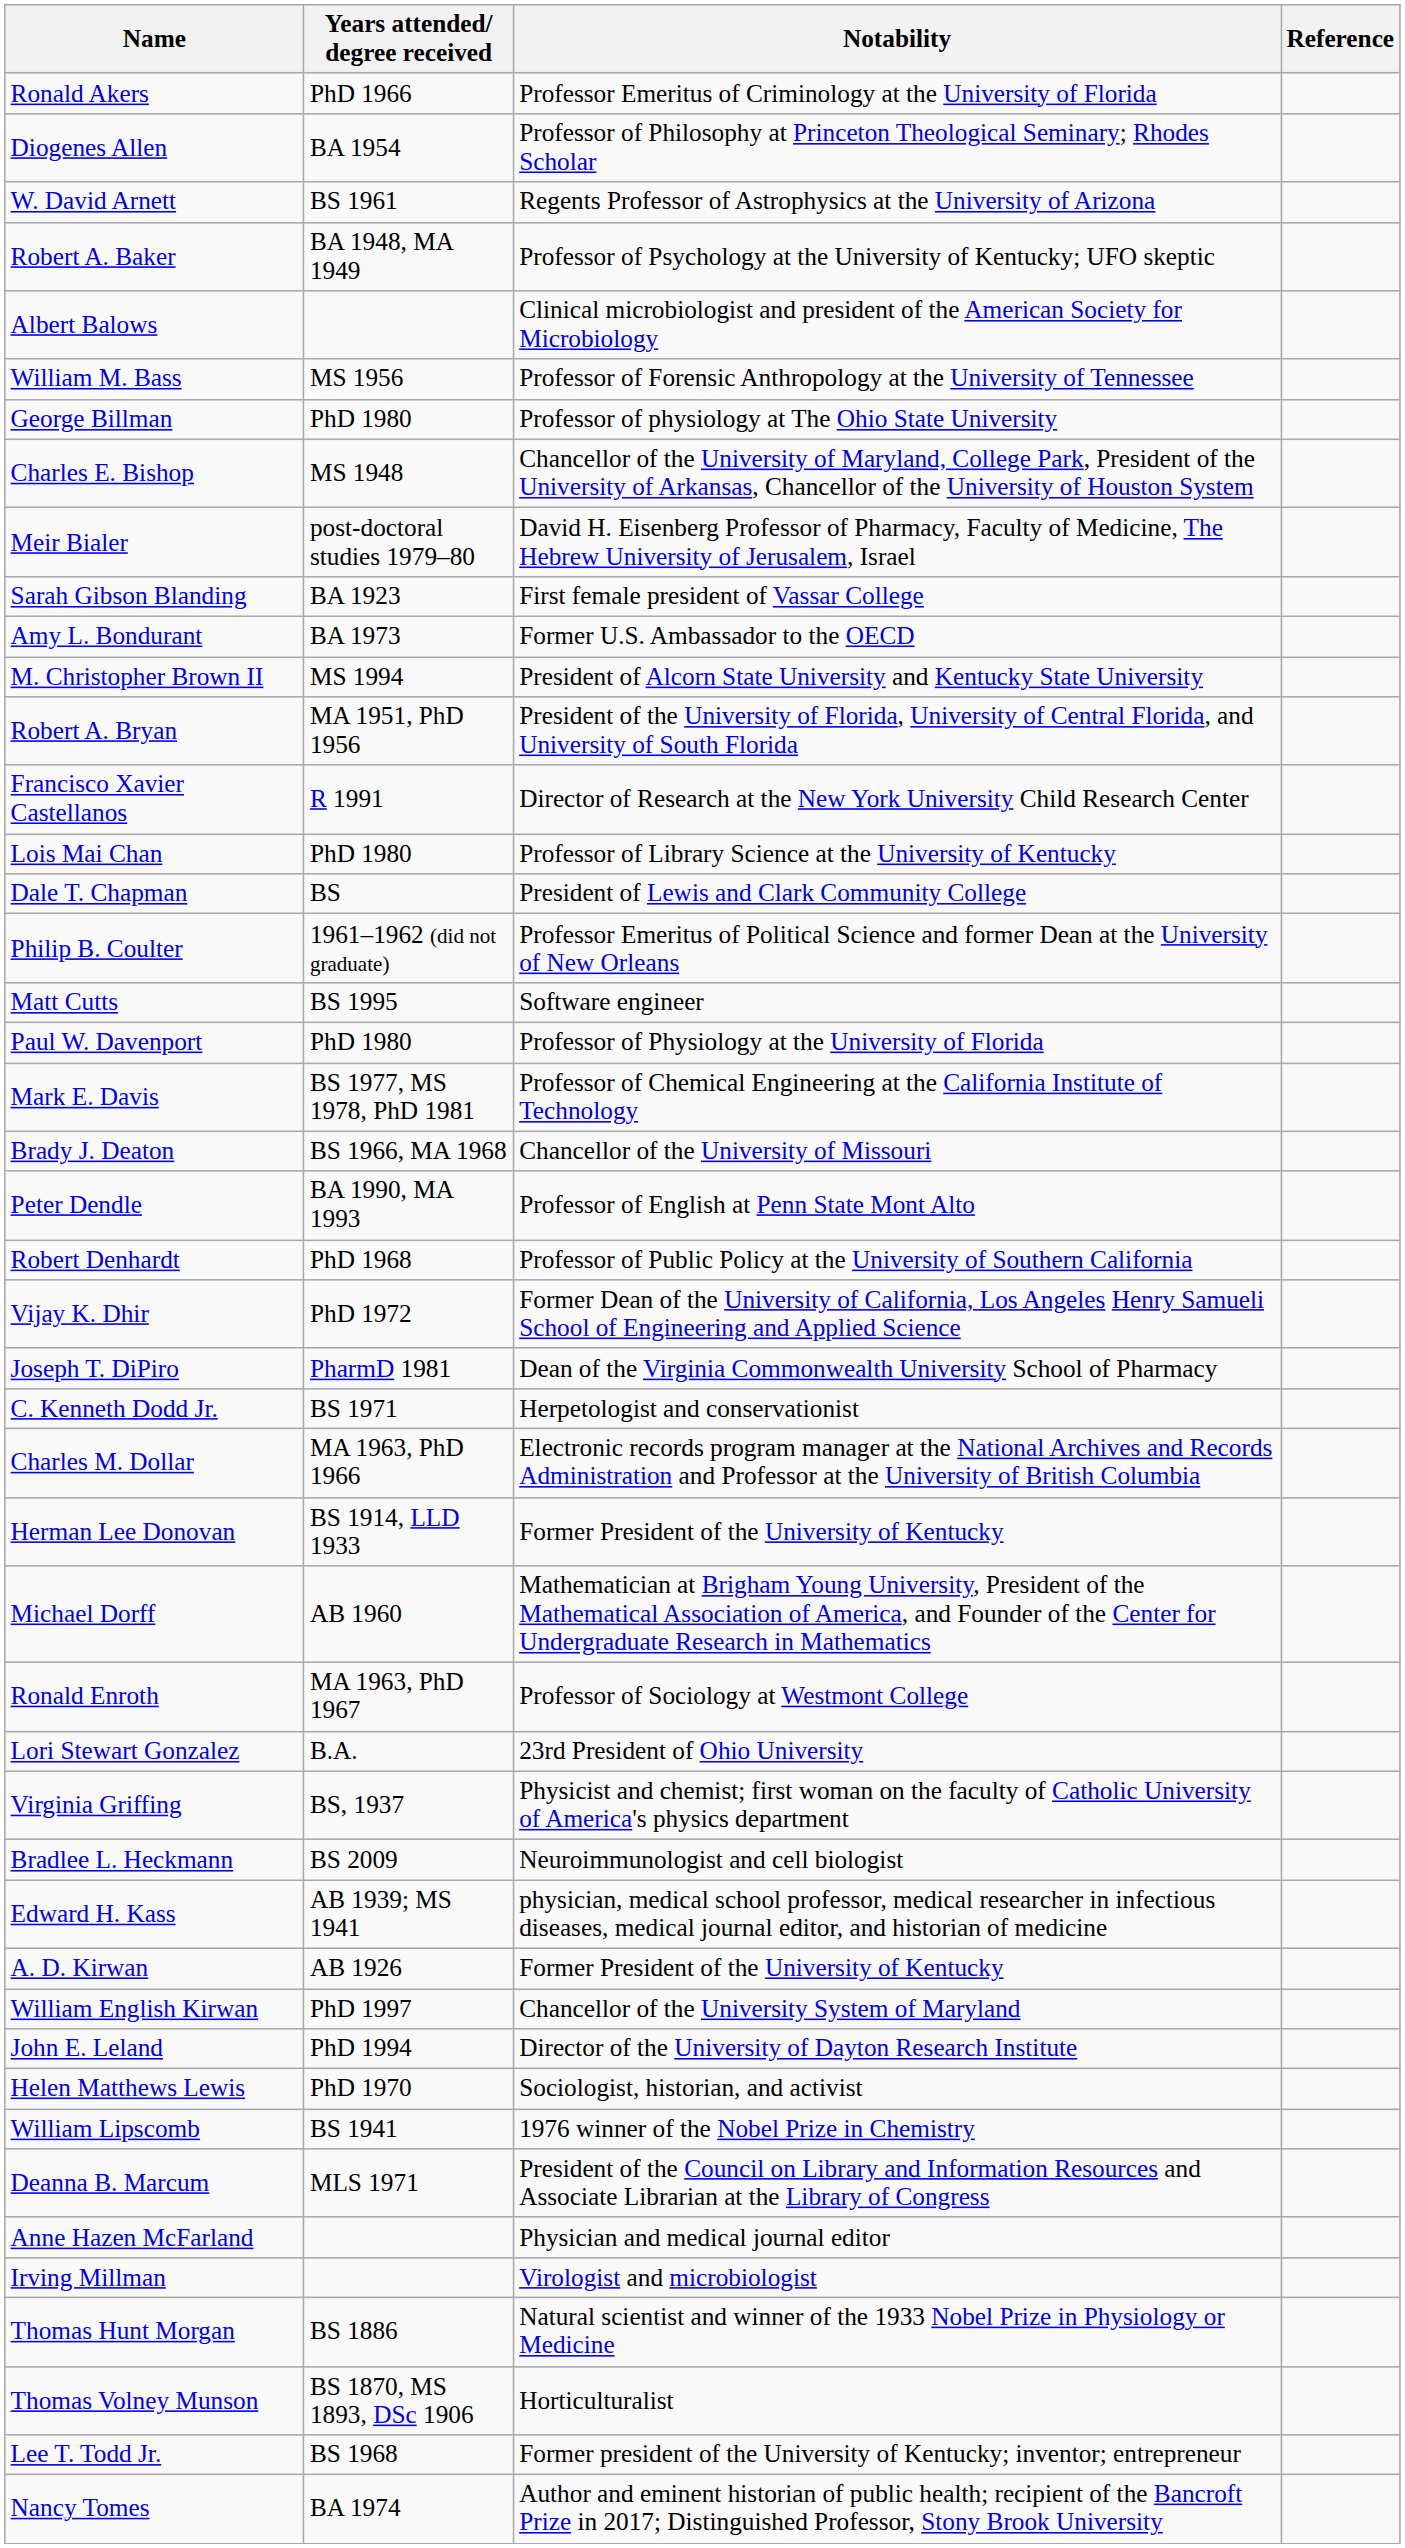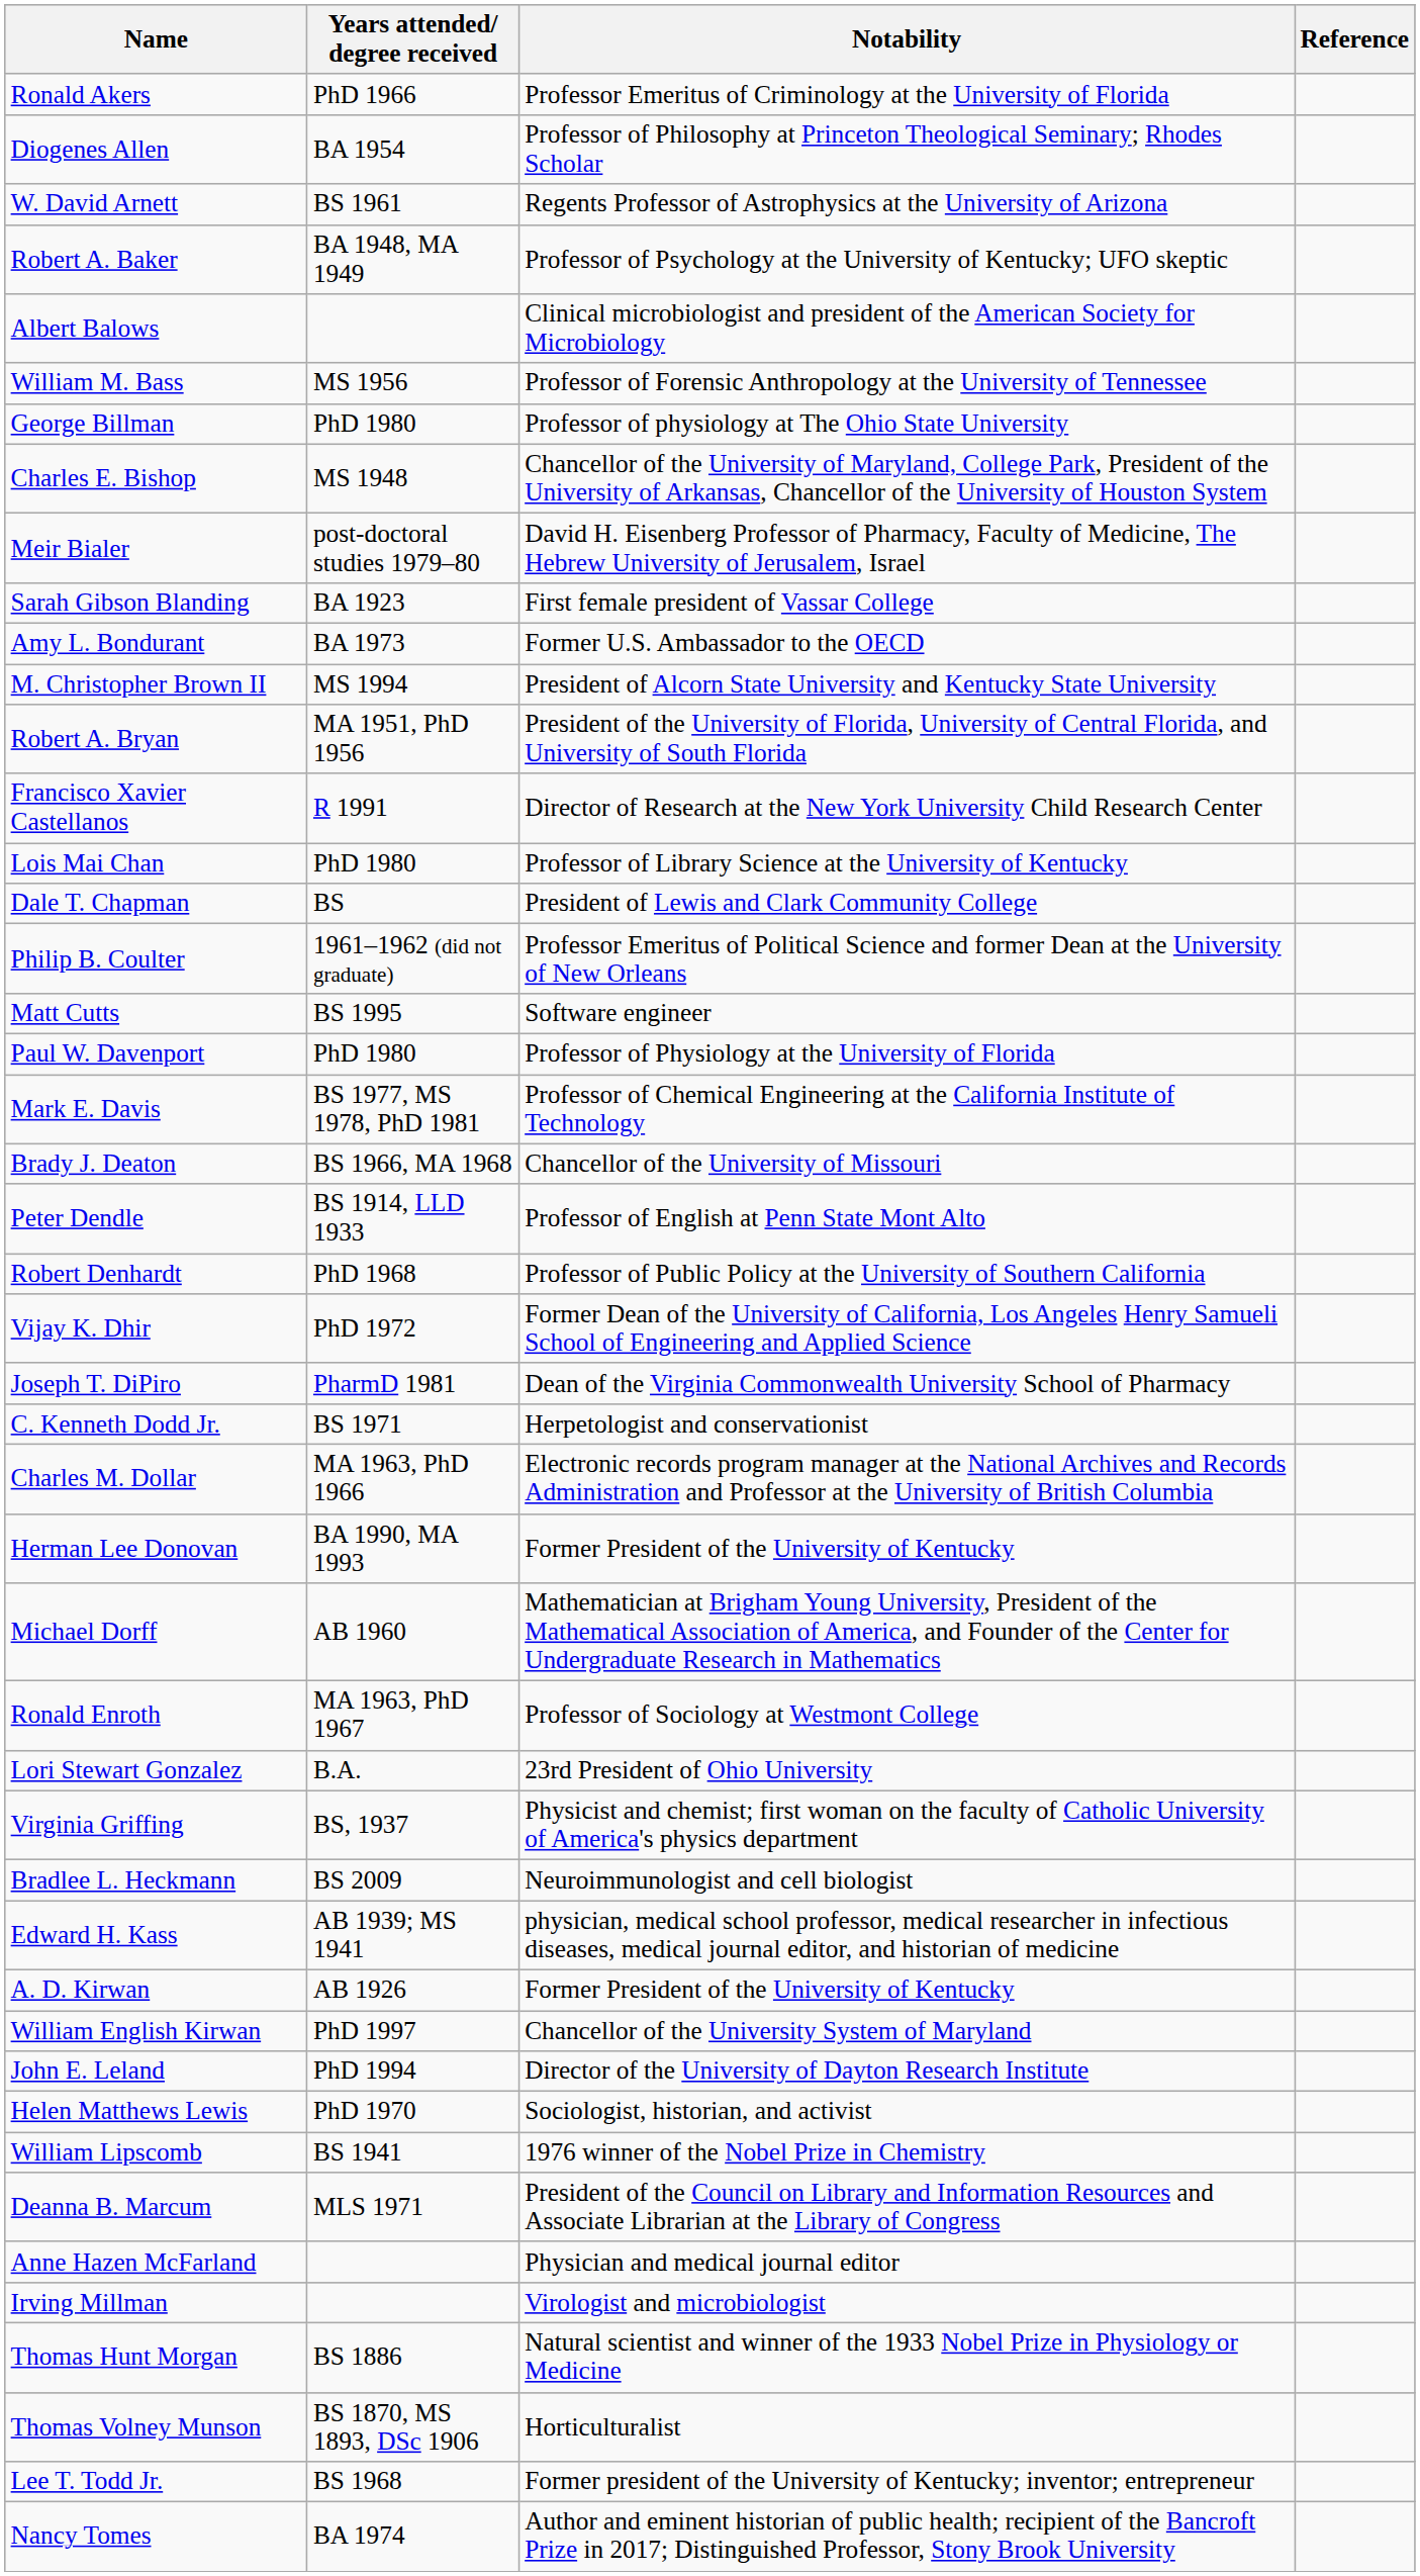Peter Dendle | Years attended/ degree received: BA 1990, MA 1993 -> BS 1914, LLD 1933
Herman Lee Donovan | Years attended/ degree received: BS 1914, LLD 1933 -> BA 1990, MA 1993
